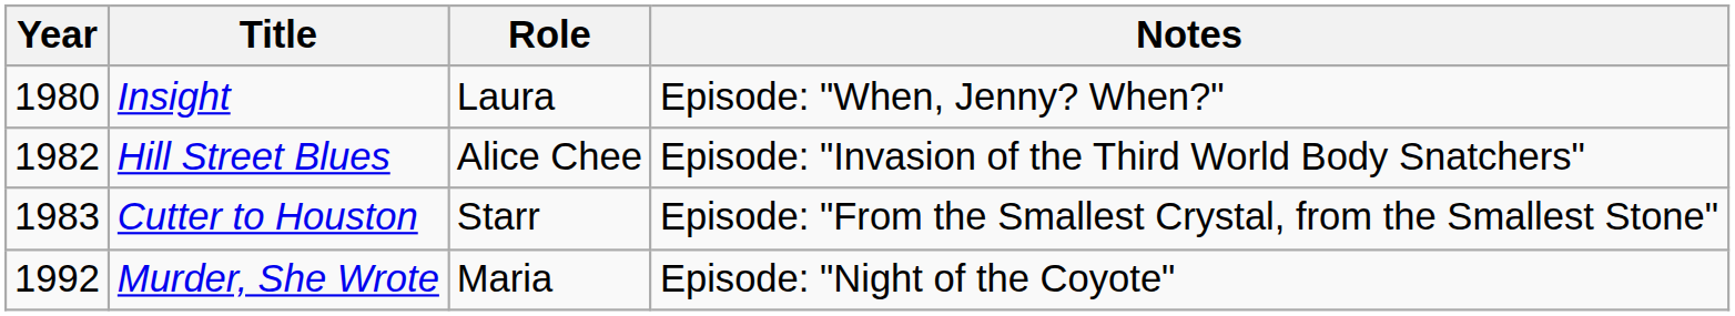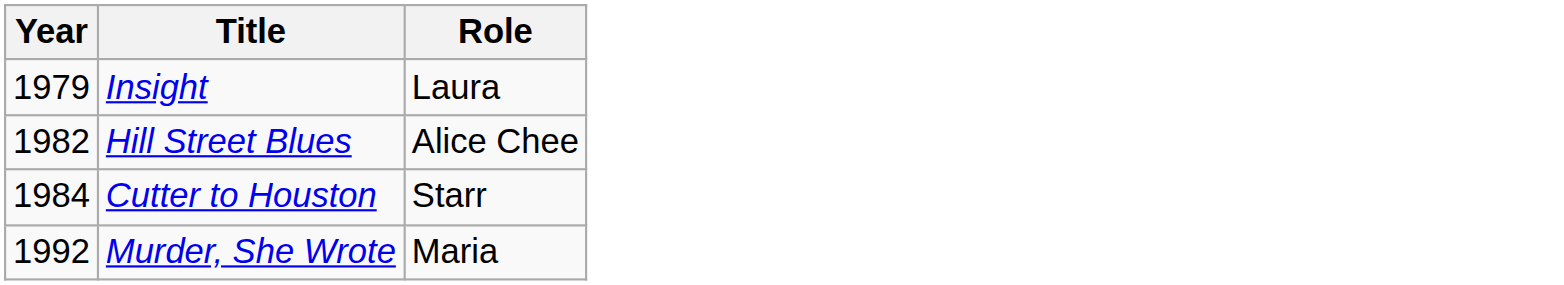- column: Notes | Episode: "When, Jenny? When?" | Episode: "Invasion of the Third World Body Snatchers" | Episode: "From the Smallest Crystal, from the Smallest Stone" | Episode: "Night of the Coyote"
Insight | Year: 1980 -> 1979
Cutter to Houston | Year: 1983 -> 1984
